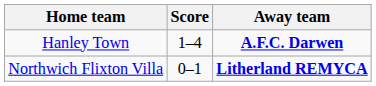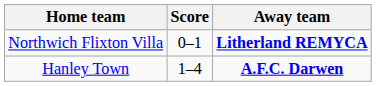rows swapped: Hanley Town <-> Northwich Flixton Villa
